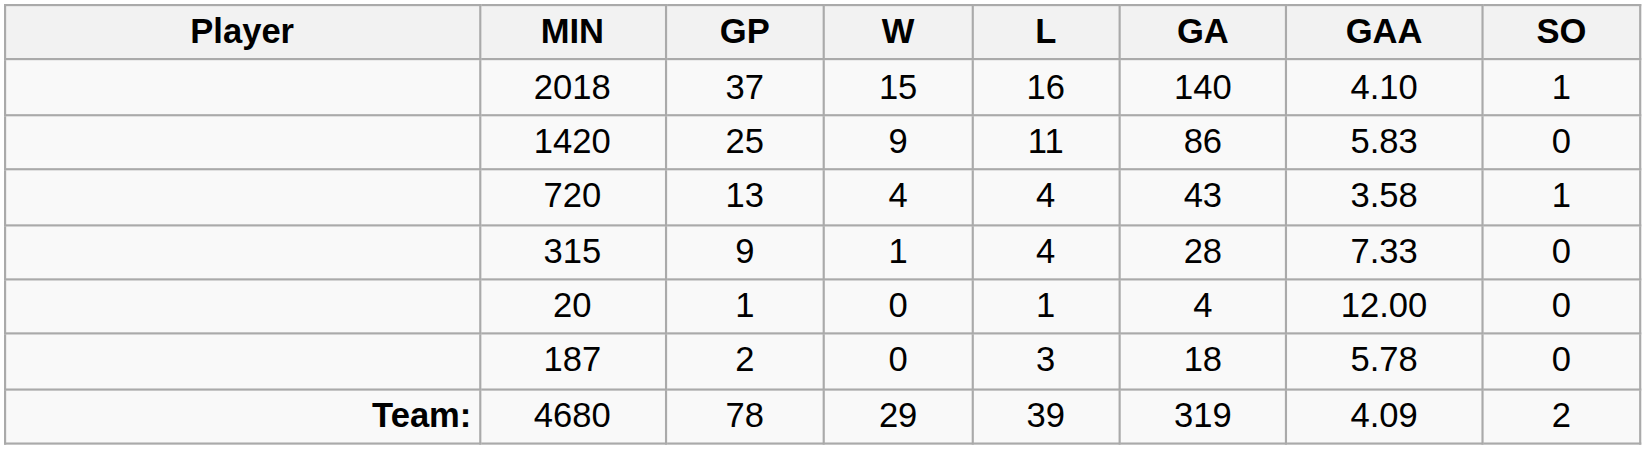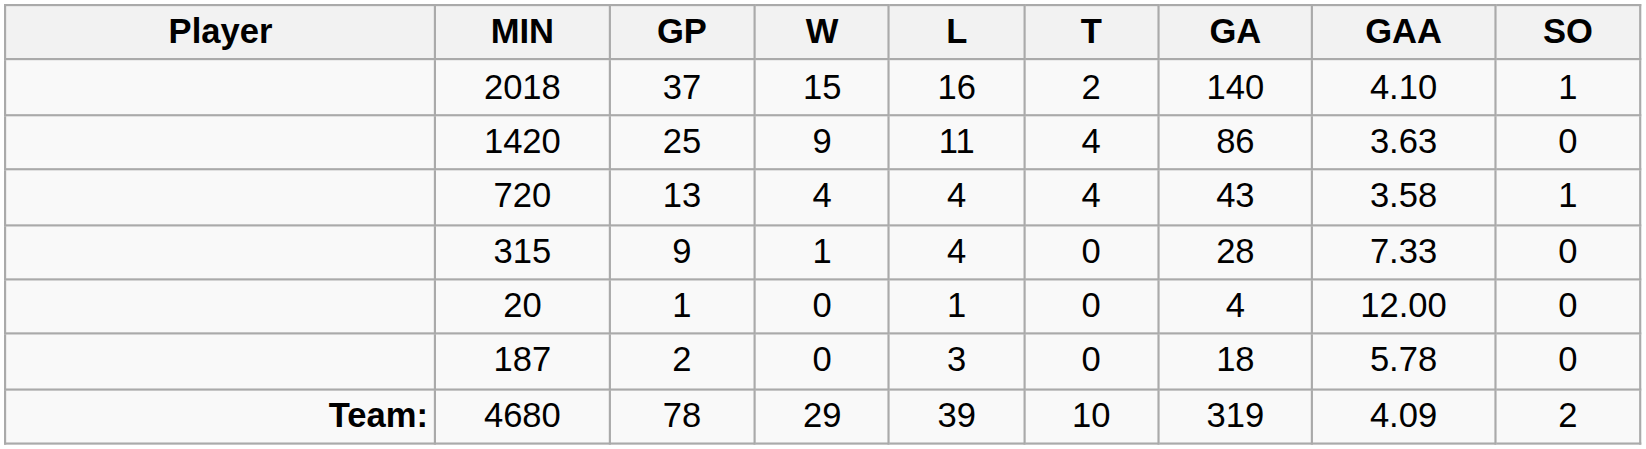+ column: T | 2 | 4 | 4 | 0 | 0 | 0 | 10
1420 | GAA: 5.83 -> 3.63
